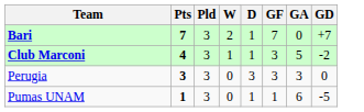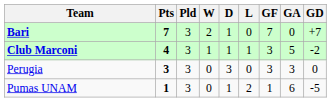+ column: L | 0 | 1 | 0 | 2
